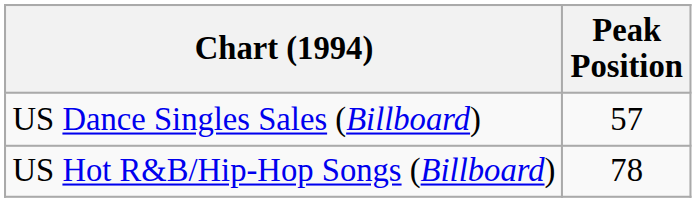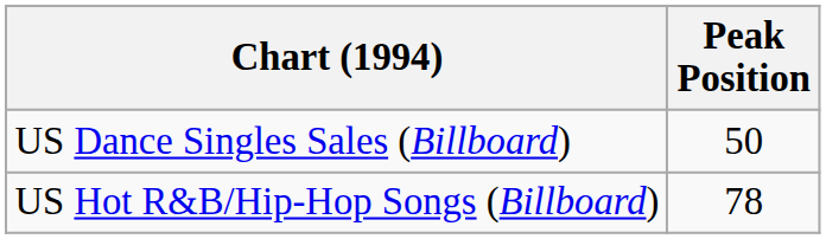US Dance Singles Sales (Billboard) | Peak Position: 57 -> 50
